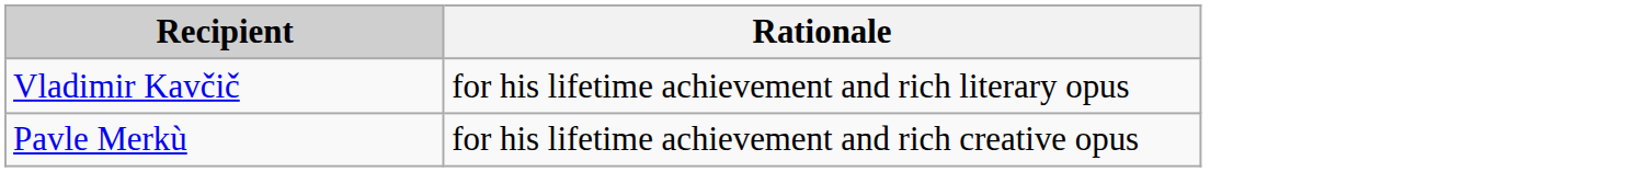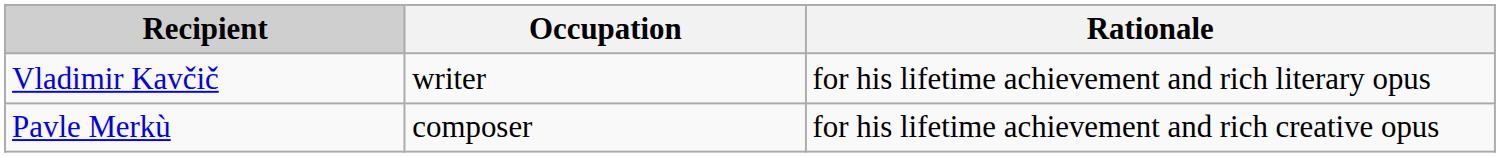+ column: Occupation | writer | composer
